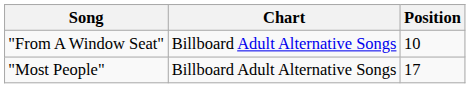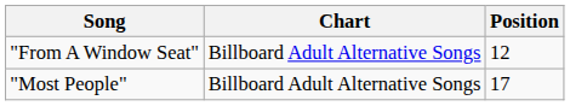"From A Window Seat" | Position: 10 -> 12
